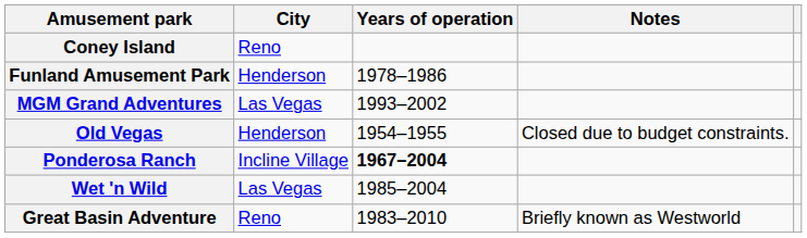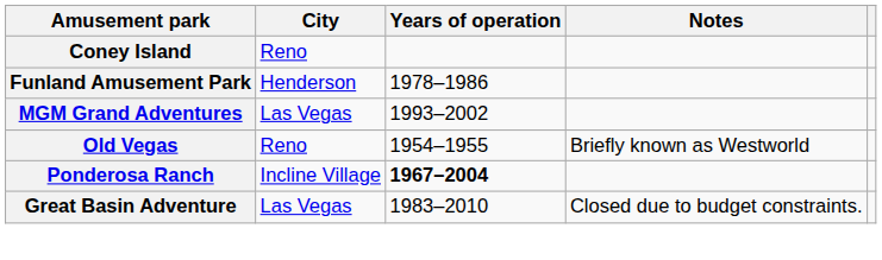Old Vegas | City: Henderson -> Reno
Old Vegas | Notes: Closed due to budget constraints. -> Briefly known as Westworld
- row: Wet 'n Wild | Las Vegas | 1985–2004
Great Basin Adventure | City: Reno -> Las Vegas
Great Basin Adventure | Notes: Briefly known as Westworld -> Closed due to budget constraints.
